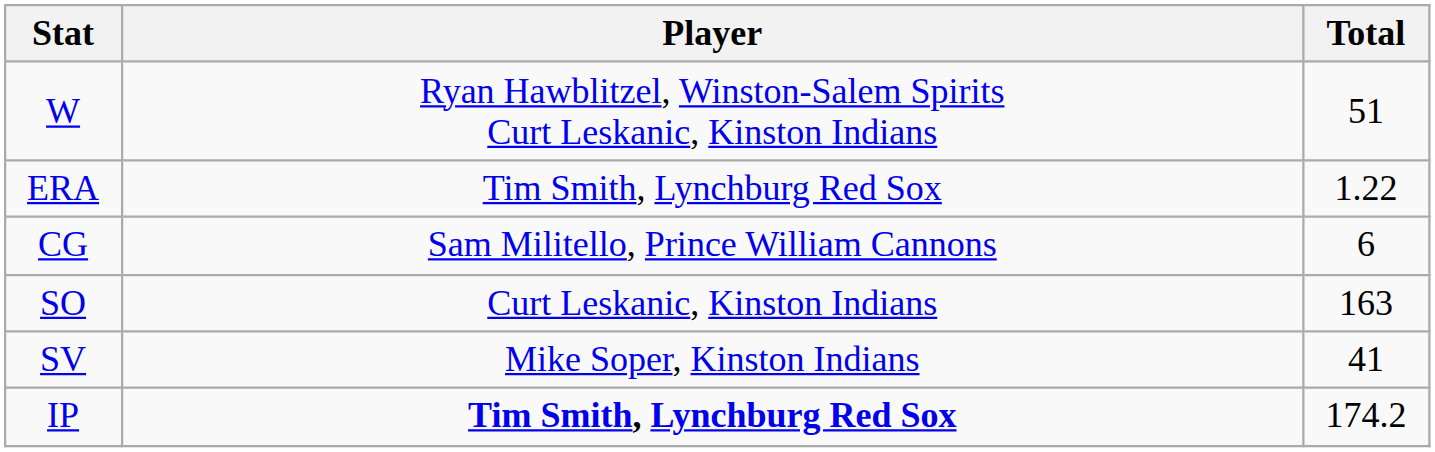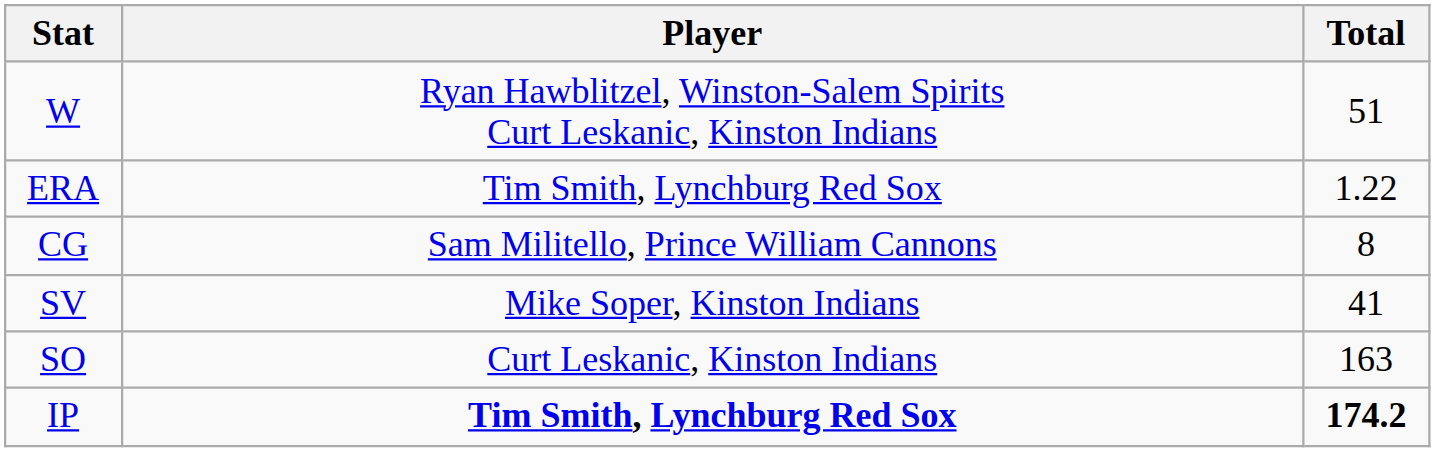CG | Total: 6 -> 8
rows swapped: SV <-> SO
IP | Total: normal -> bold
